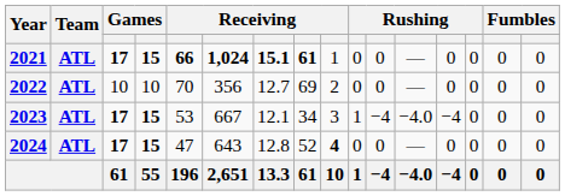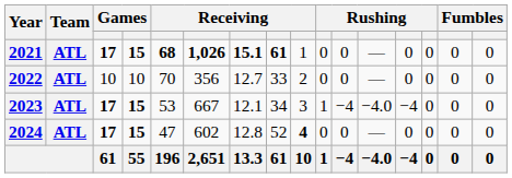2021 | column 5: 66 -> 68
2021 | column 6: 1,024 -> 1,026
2022 | column 8: 69 -> 33
2024 | column 6: 643 -> 602
